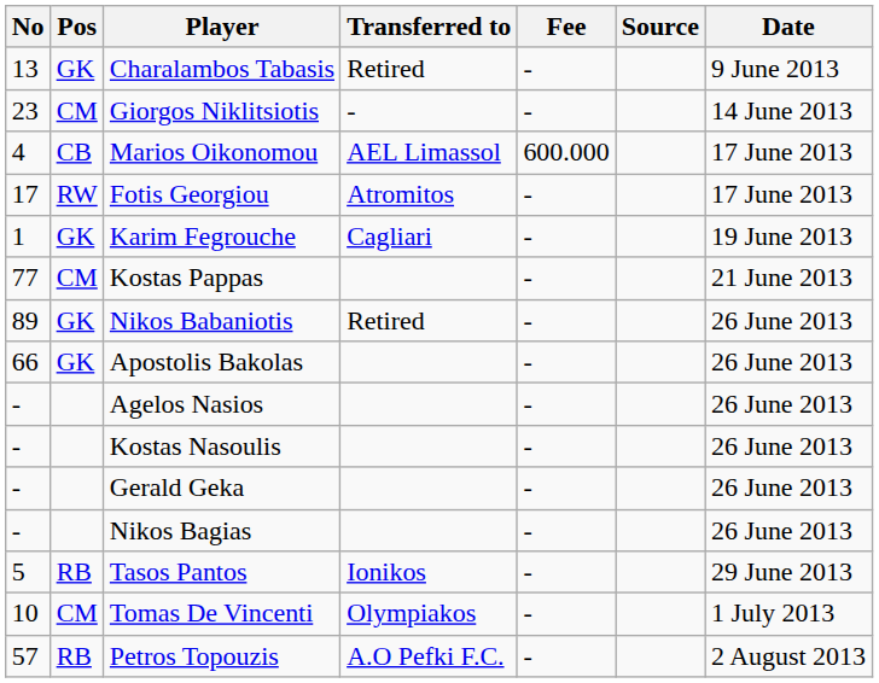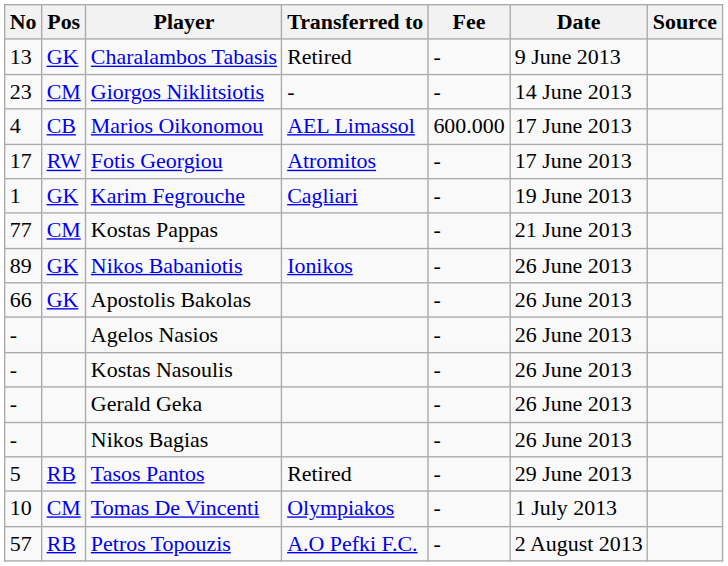columns swapped: Date <-> Source
Nikos Babaniotis | Transferred to: Retired -> Ionikos
Tasos Pantos | Transferred to: Ionikos -> Retired
